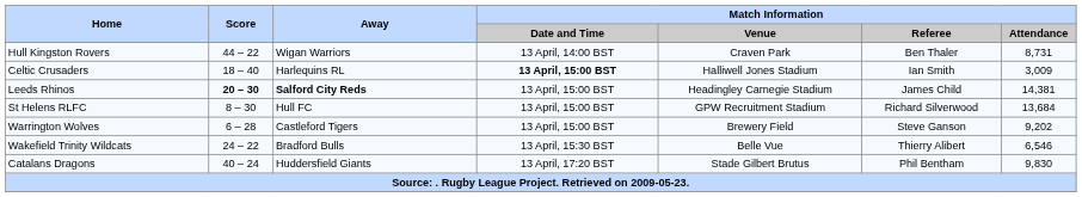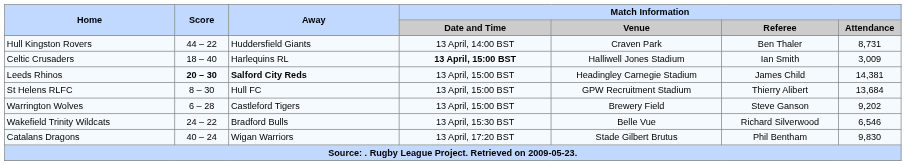Hull Kingston Rovers | Away: Wigan Warriors -> Huddersfield Giants
St Helens RLFC | Match Information / Referee: Richard Silverwood -> Thierry Alibert
Wakefield Trinity Wildcats | Match Information / Referee: Thierry Alibert -> Richard Silverwood
Catalans Dragons | Away: Huddersfield Giants -> Wigan Warriors
